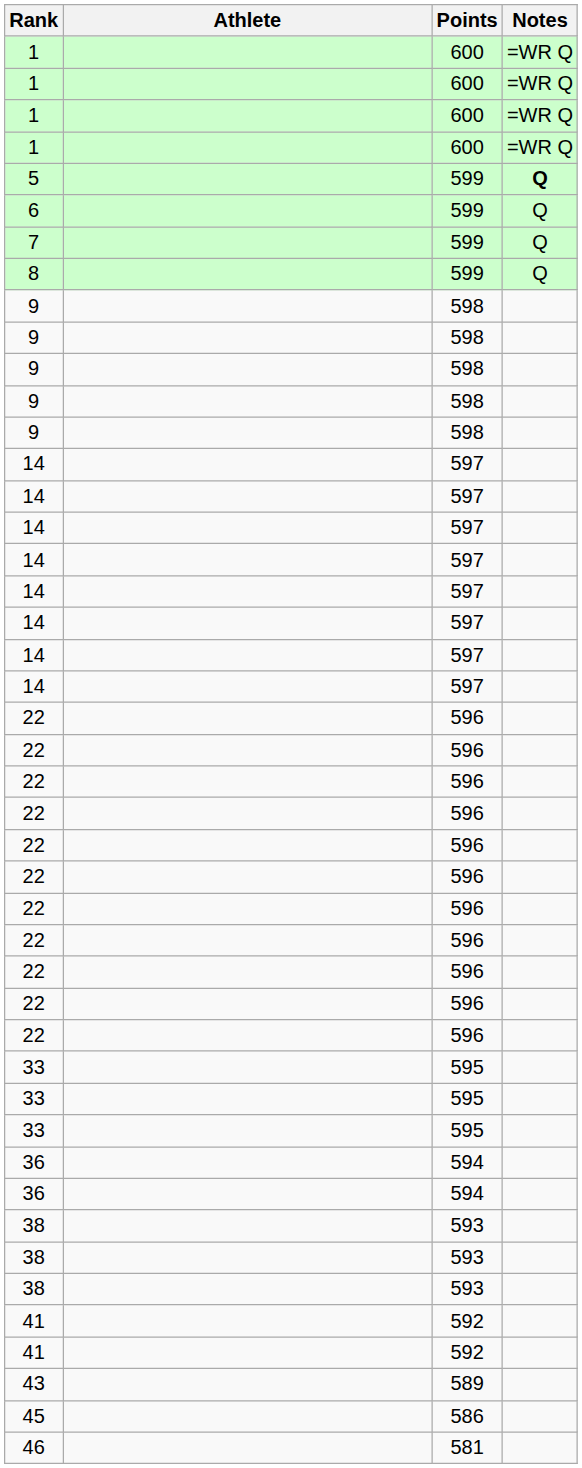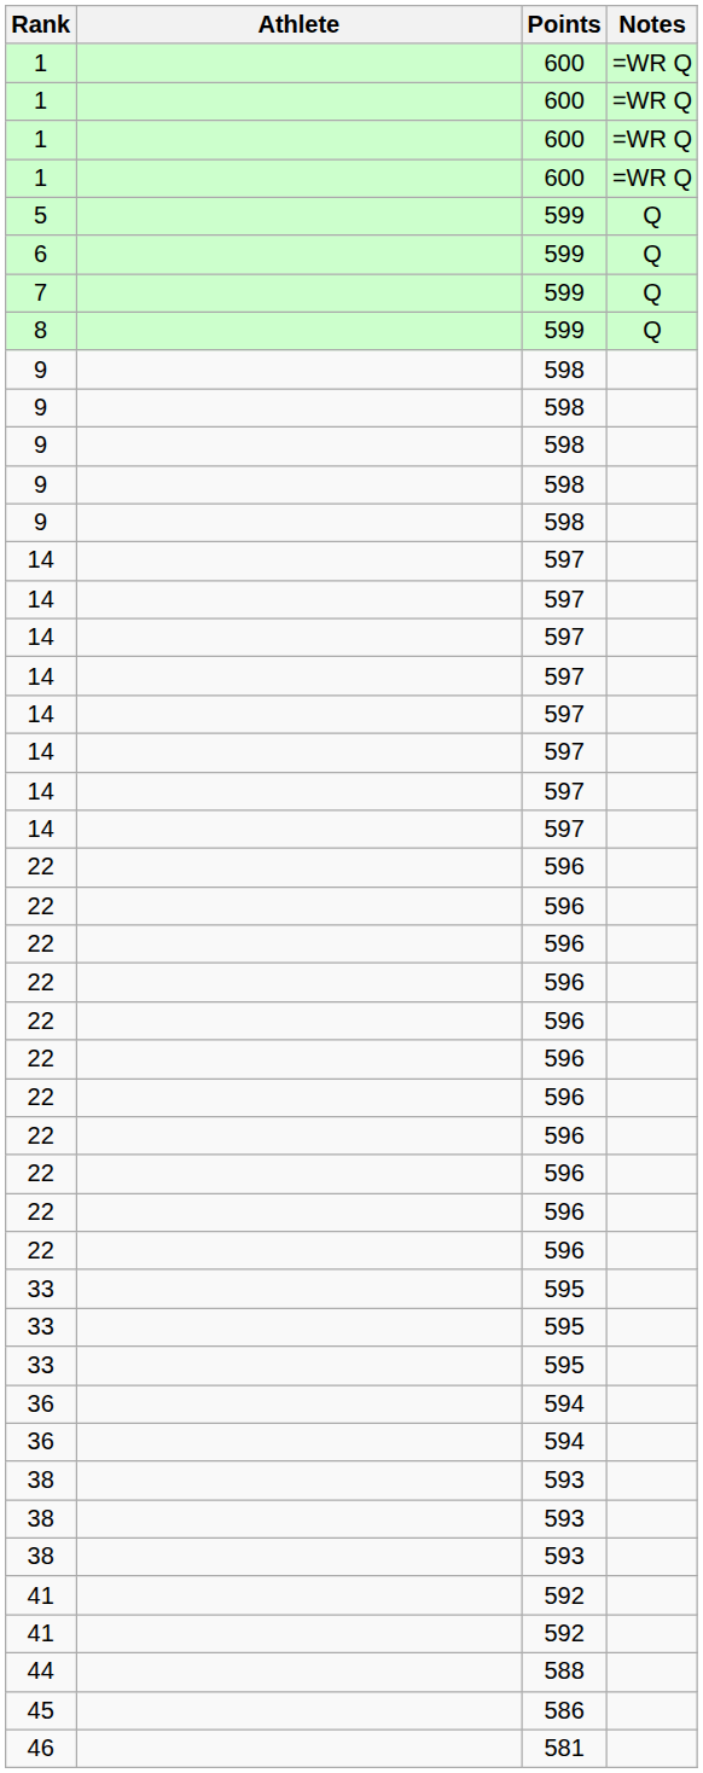5 | Notes: bold -> normal
- row: 43 | 589
+ row: 44 | 588
